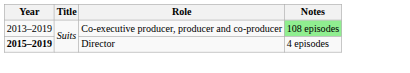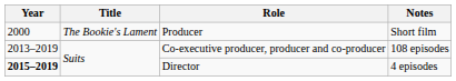+ row: 2000 | The Bookie's Lament | Producer | Short film
Co-executive producer, producer and co-producer | Notes: lightgreen background -> no background
